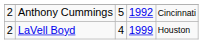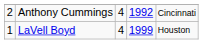Anthony Cummings | column 3: 5 -> 4
LaVell Boyd | column 1: 2 -> 1
